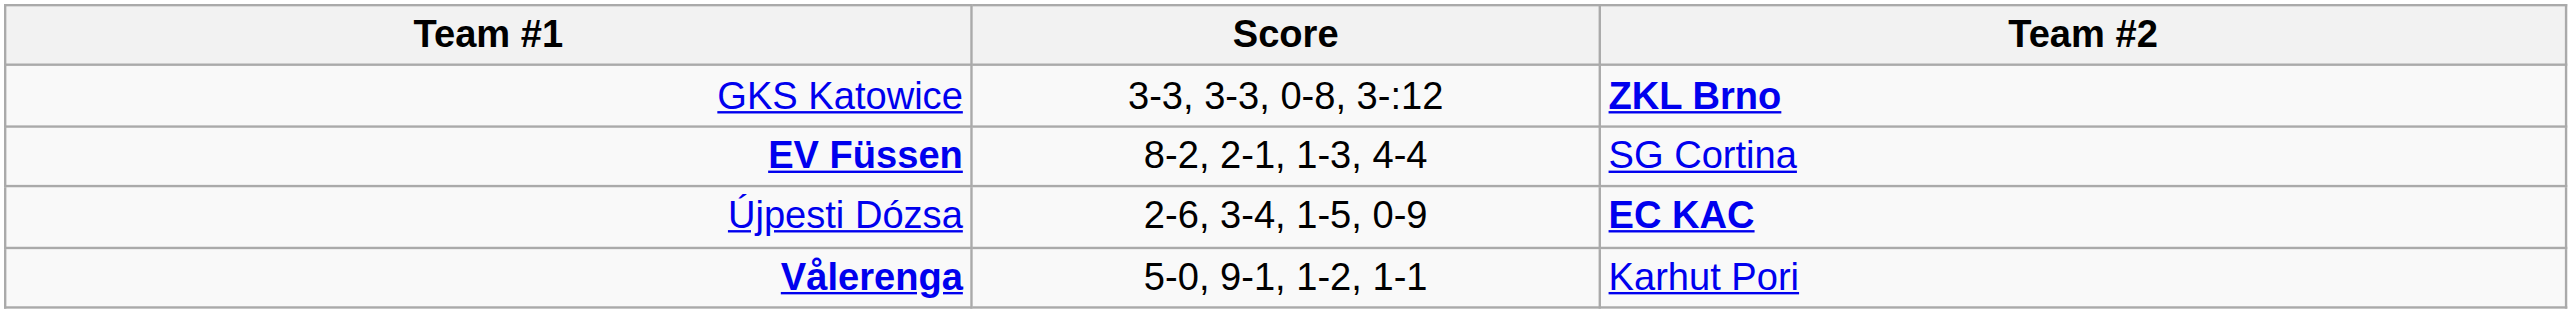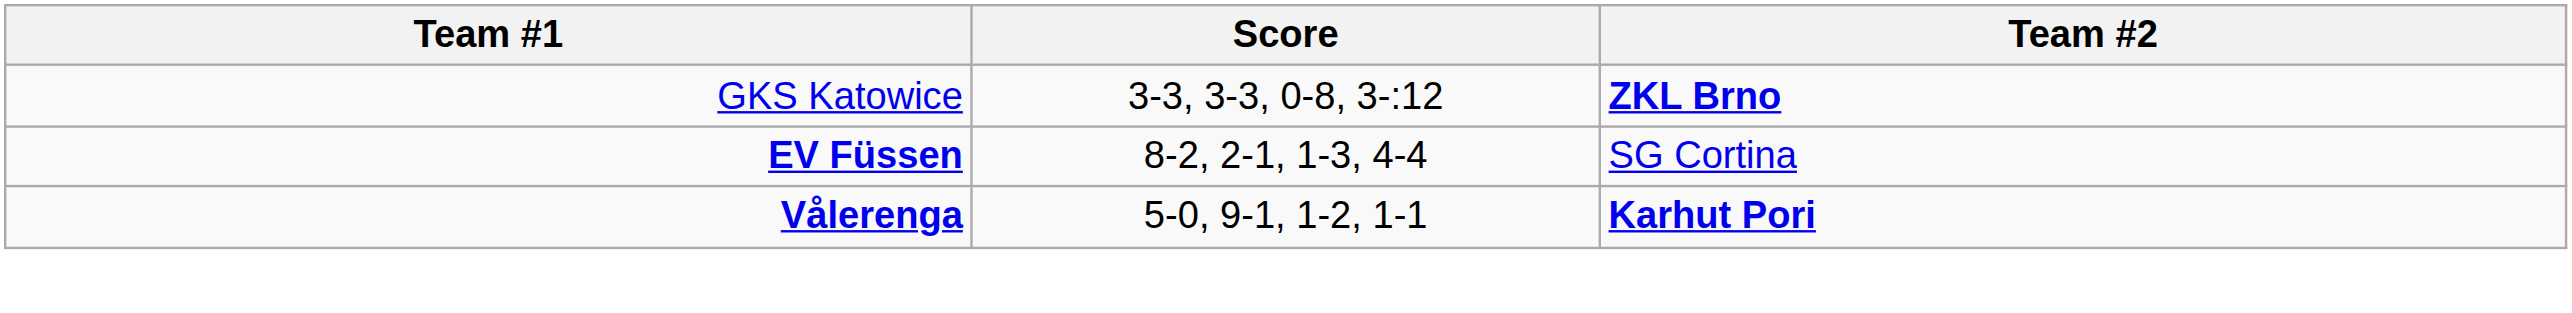- row: Újpesti Dózsa | 2-6, 3-4, 1-5, 0-9 | EC KAC
Vålerenga | Team #2: normal -> bold
